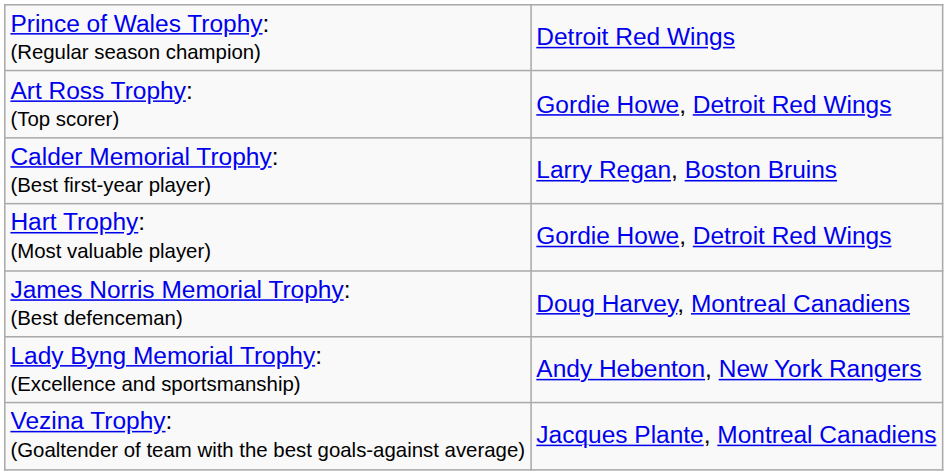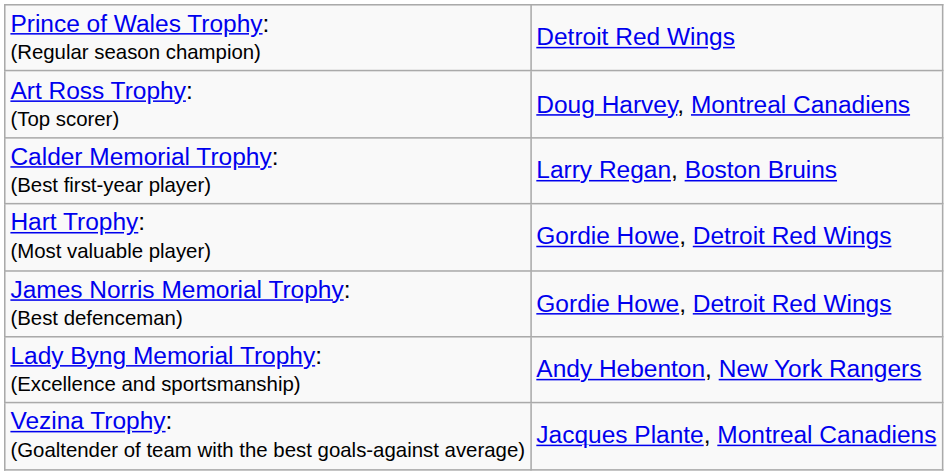Art Ross Trophy: (Top scorer) | column 2: Gordie Howe, Detroit Red Wings -> Doug Harvey, Montreal Canadiens
James Norris Memorial Trophy: (Best defenceman) | column 2: Doug Harvey, Montreal Canadiens -> Gordie Howe, Detroit Red Wings
